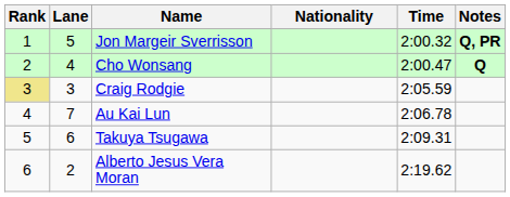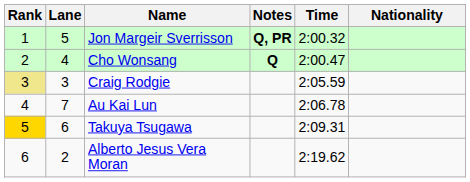columns swapped: Nationality <-> Notes
Takuya Tsugawa | Rank: no background -> gold background
